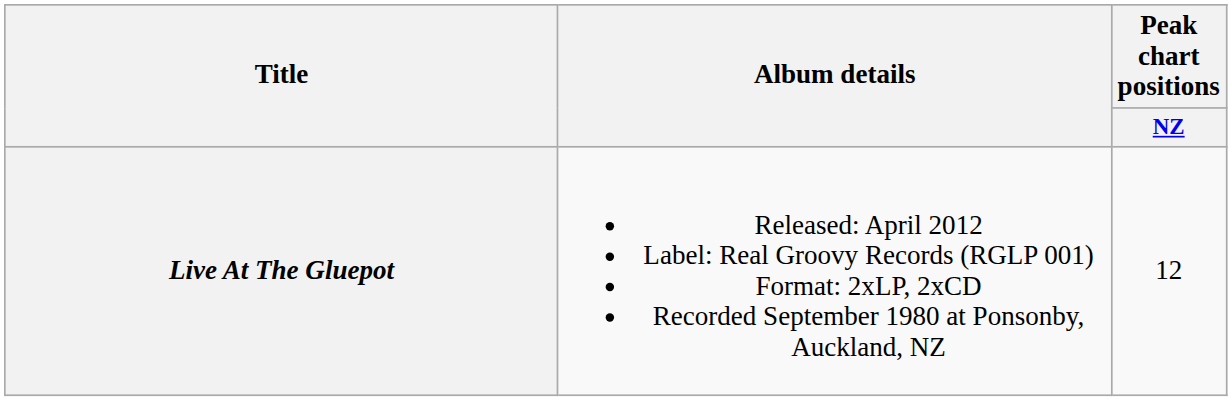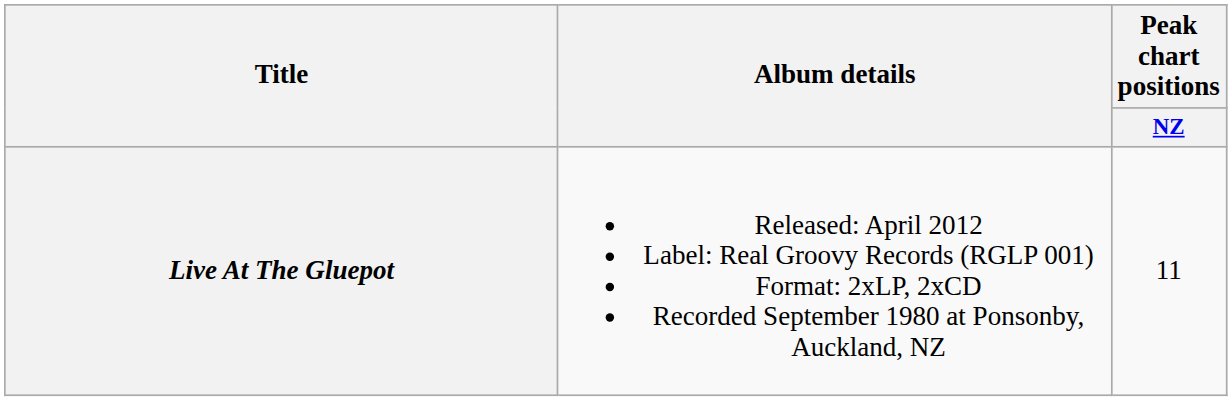Live At The Gluepot | Peak chart positions / NZ: 12 -> 11
